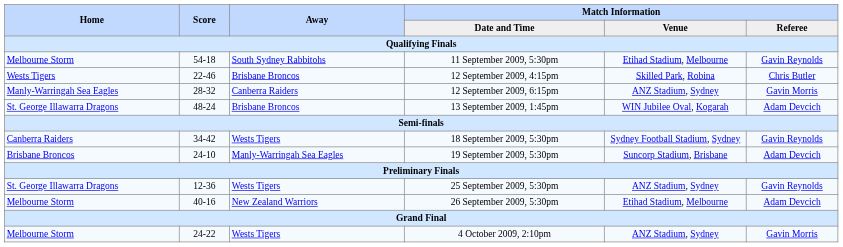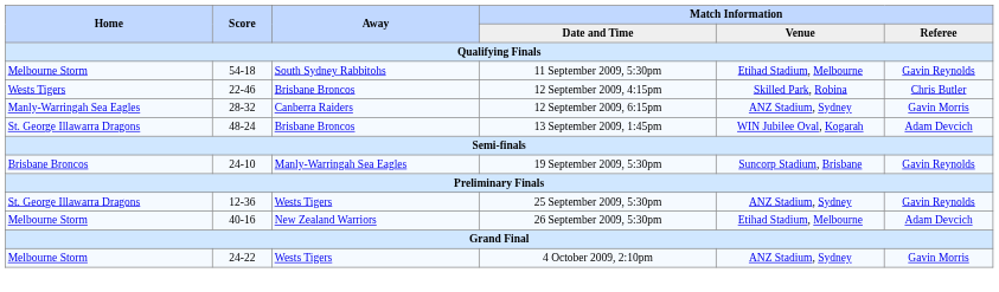- row: Canberra Raiders | 34-42 | Wests Tigers | 18 September 2009, 5:30pm | Sydney Football Stadium, Sydney | Gavin Reynolds
19 September 2009, 5:30pm | Match Information / Referee: Adam Devcich -> Gavin Reynolds
